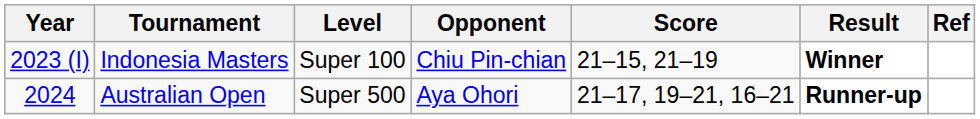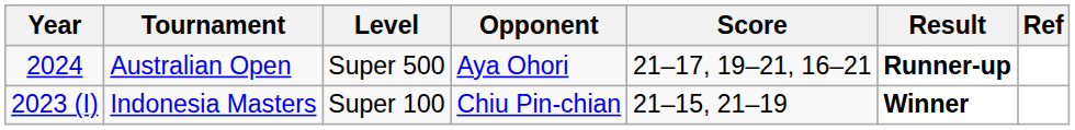rows swapped: Indonesia Masters <-> Australian Open
